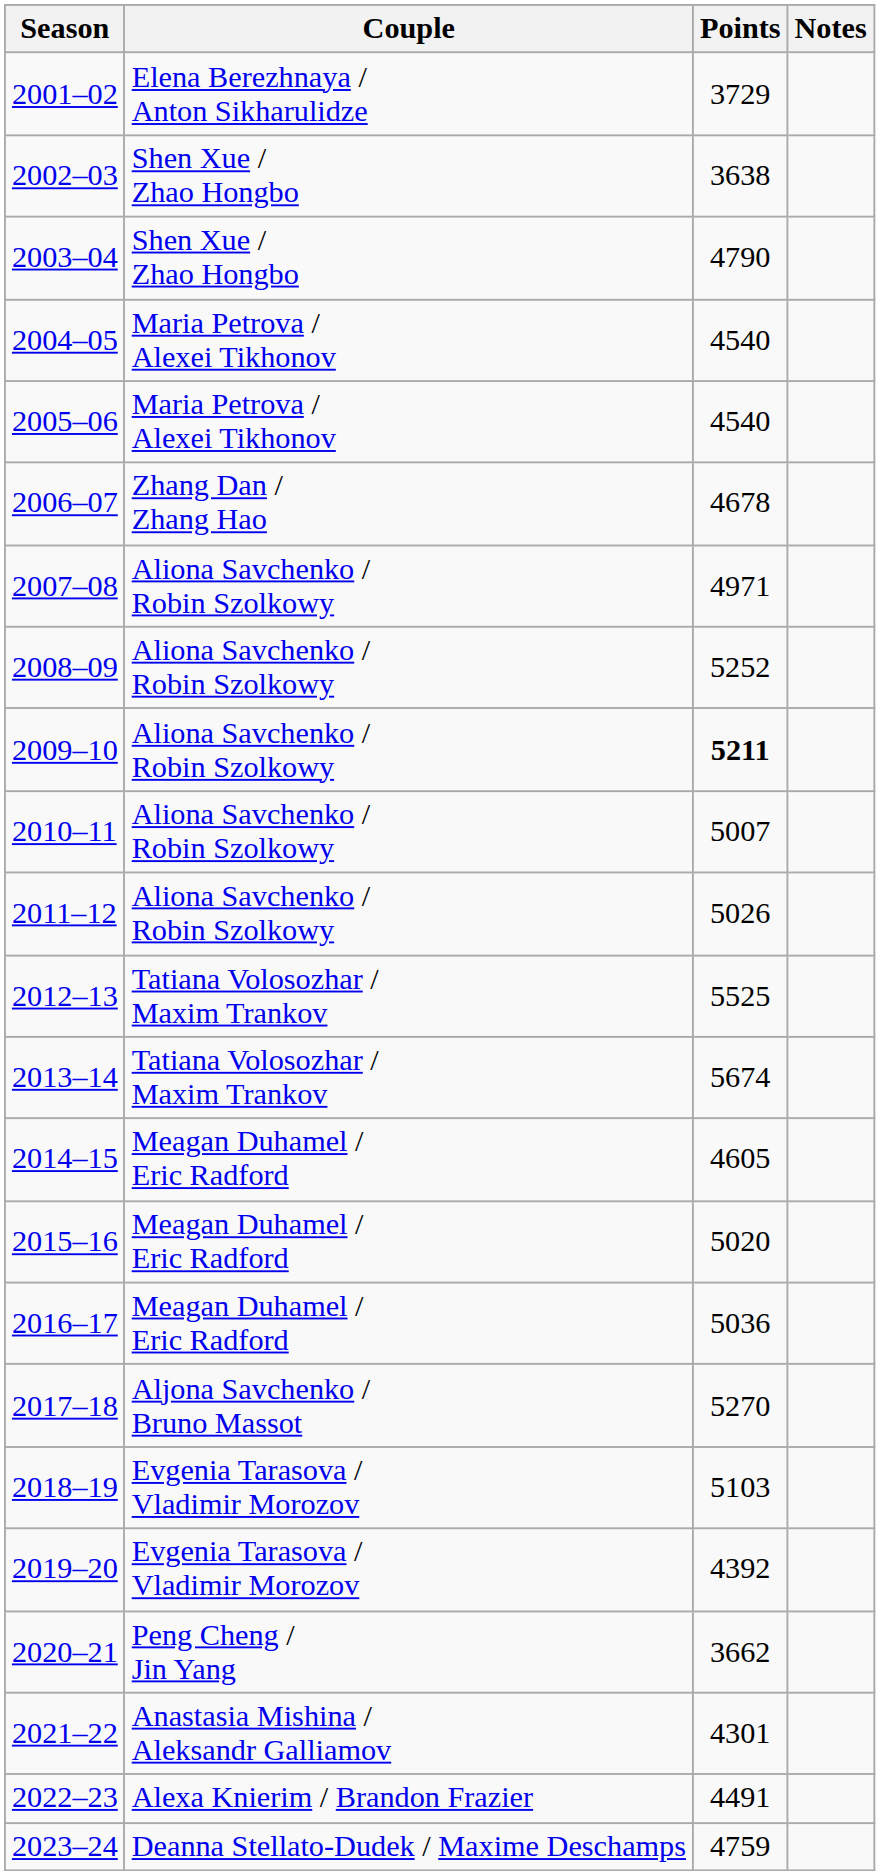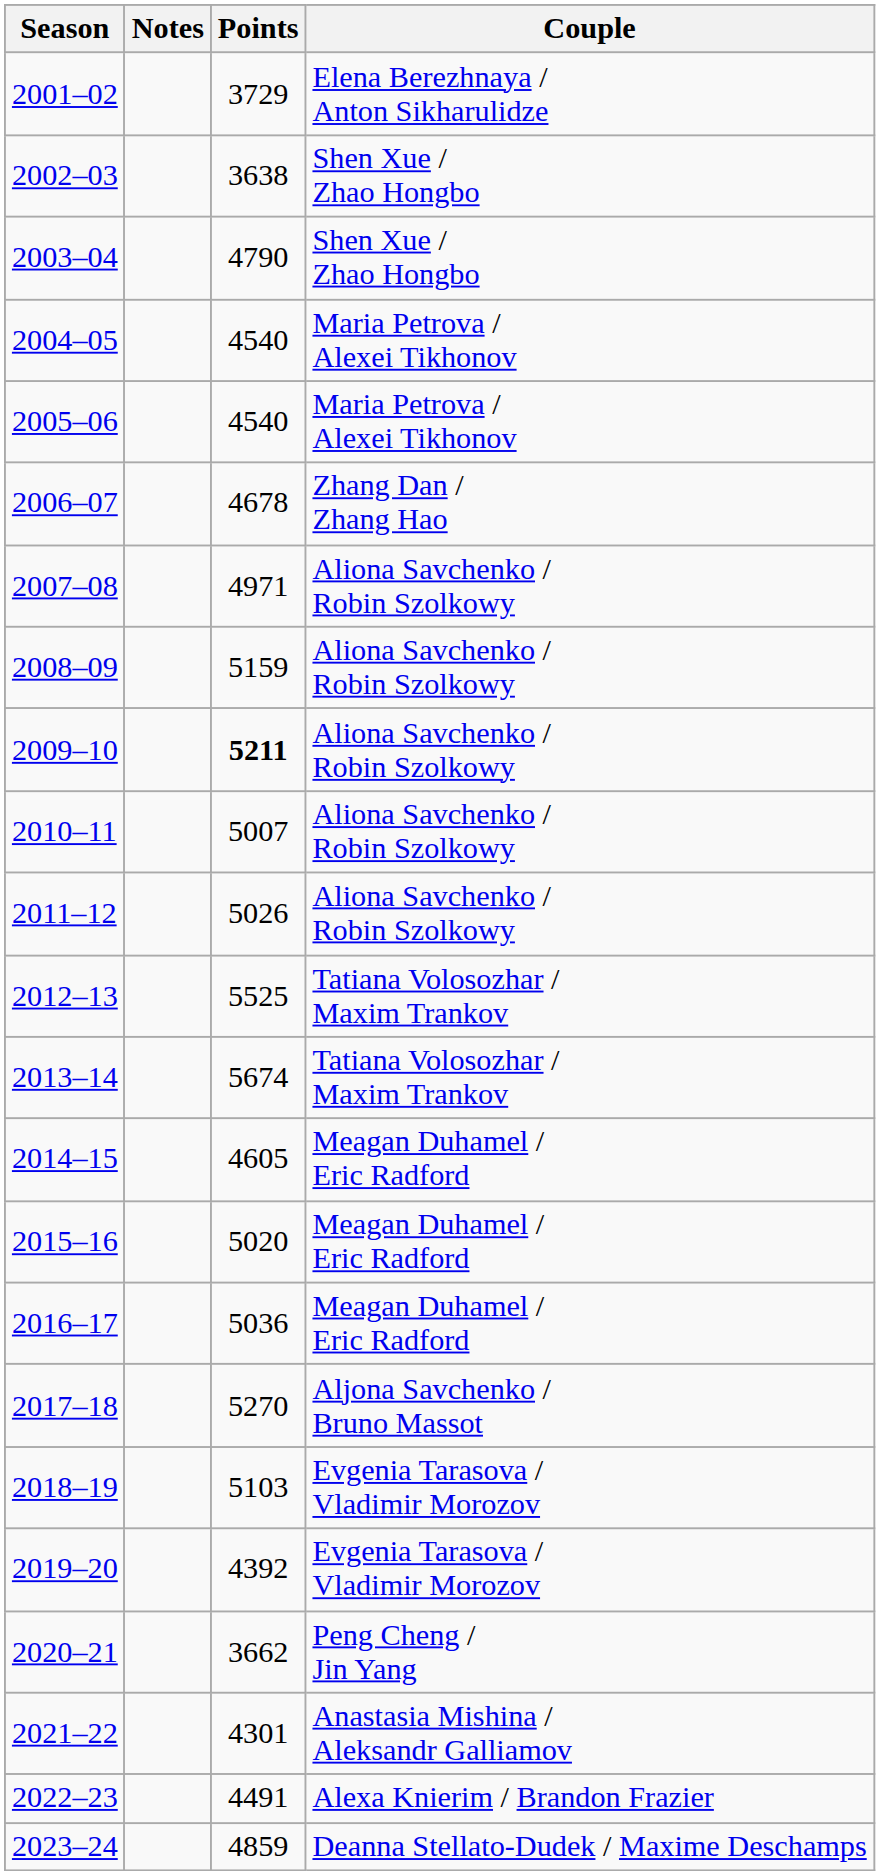columns swapped: Couple <-> Notes
2008–09 | Points: 5252 -> 5159
2023–24 | Points: 4759 -> 4859
